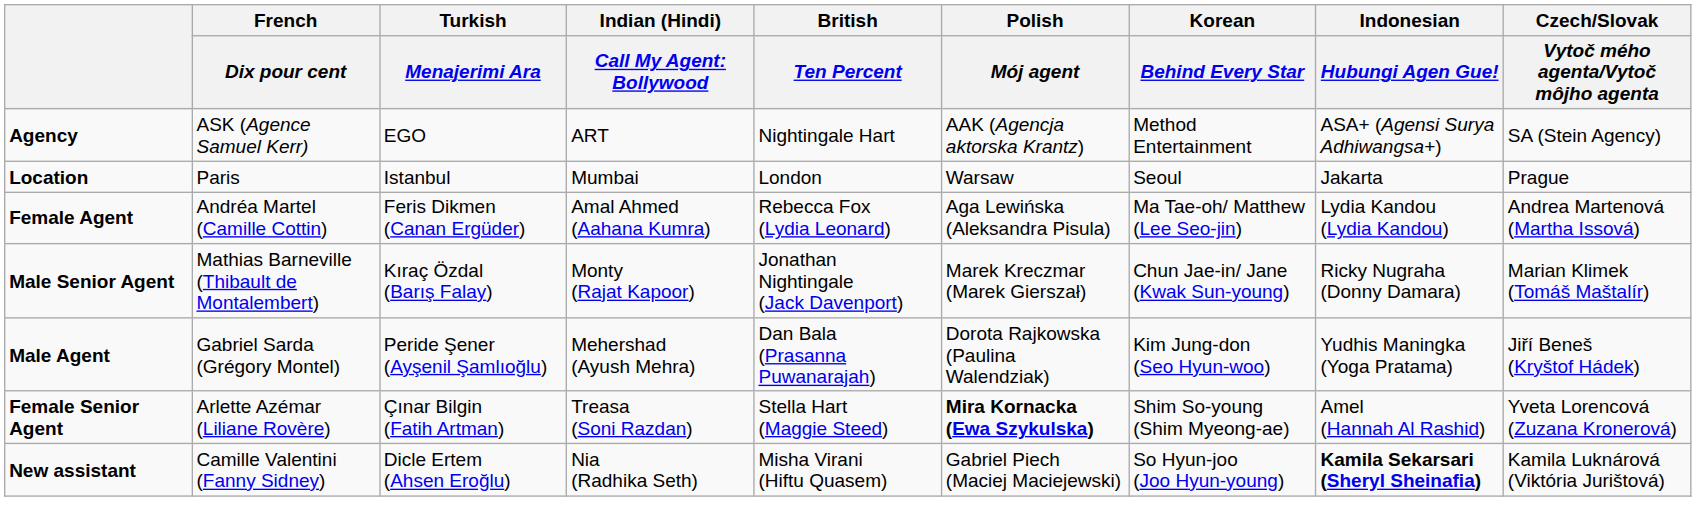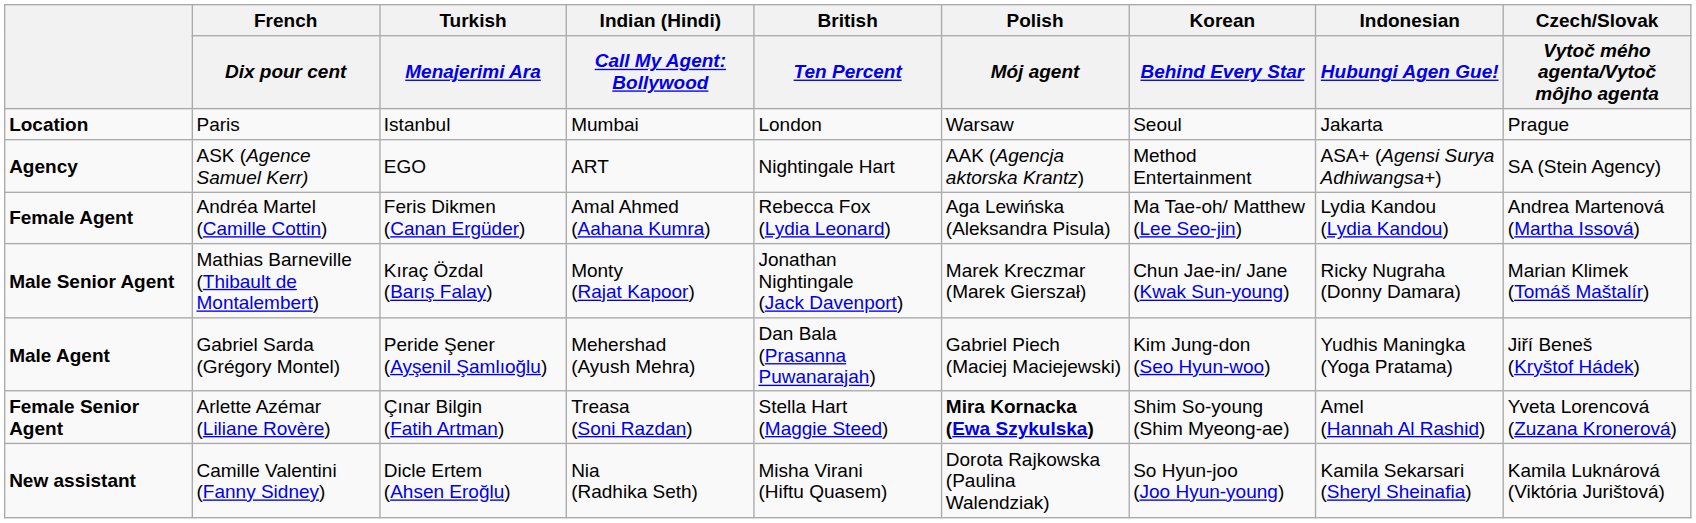rows swapped: Agency <-> Location
Male Agent | Polish / Mój agent: Dorota Rajkowska (Paulina Walendziak) -> Gabriel Piech (Maciej Maciejewski)
New assistant | Polish / Mój agent: Gabriel Piech (Maciej Maciejewski) -> Dorota Rajkowska (Paulina Walendziak)
New assistant | Indonesian / Hubungi Agen Gue!: bold -> normal
